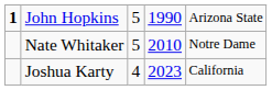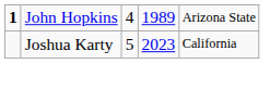John Hopkins | column 3: 5 -> 4
John Hopkins | column 4: 1990 -> 1989
- row: Nate Whitaker | 5 | 2010 | Notre Dame
Joshua Karty | column 3: 4 -> 5
